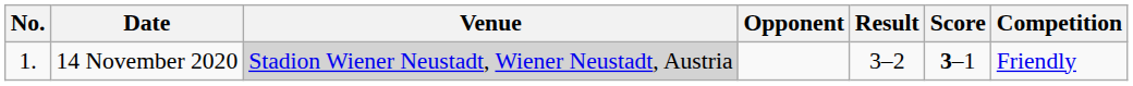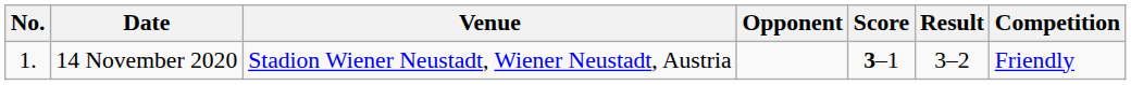columns swapped: Score <-> Result
14 November 2020 | Venue: lightgrey background -> no background
